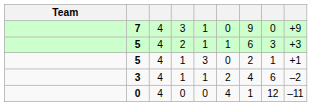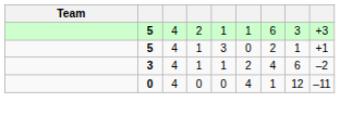- row: 7 | 4 | 3 | 1 | 0 | 9 | 0 | +9
